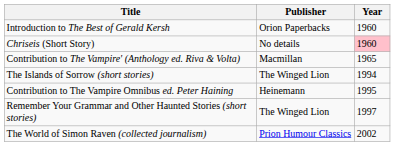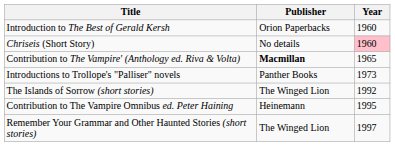Contribution to The Vampire' (Anthology ed. Riva & Volta) | Publisher: normal -> bold
+ row: Introductions to Trollope's "Palliser" novels | Panther Books | 1973
The Islands of Sorrow (short stories) | Year: 1994 -> 1992
- row: The World of Simon Raven (collected journalism) | Prion Humour Classics | 2002
